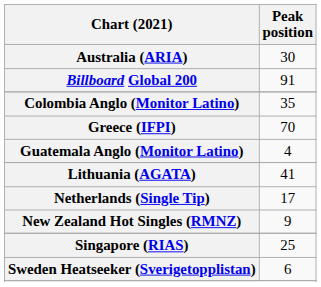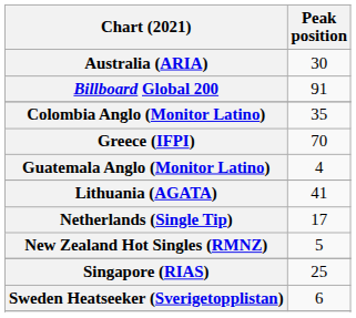New Zealand Hot Singles (RMNZ) | Peak position: 9 -> 5
